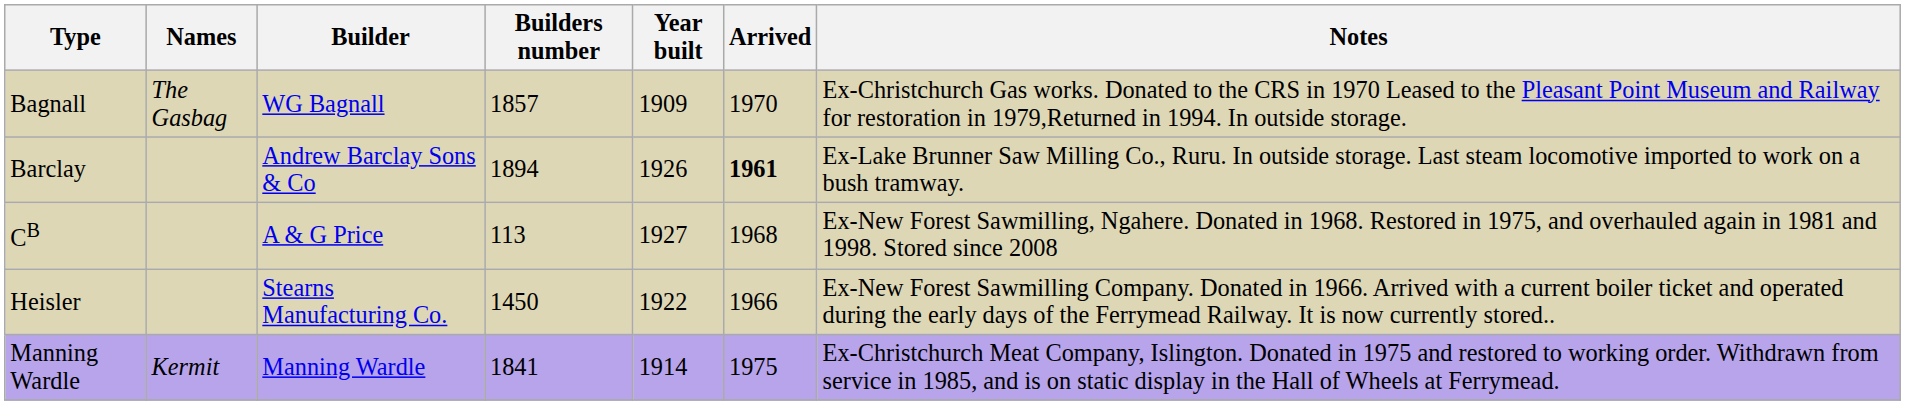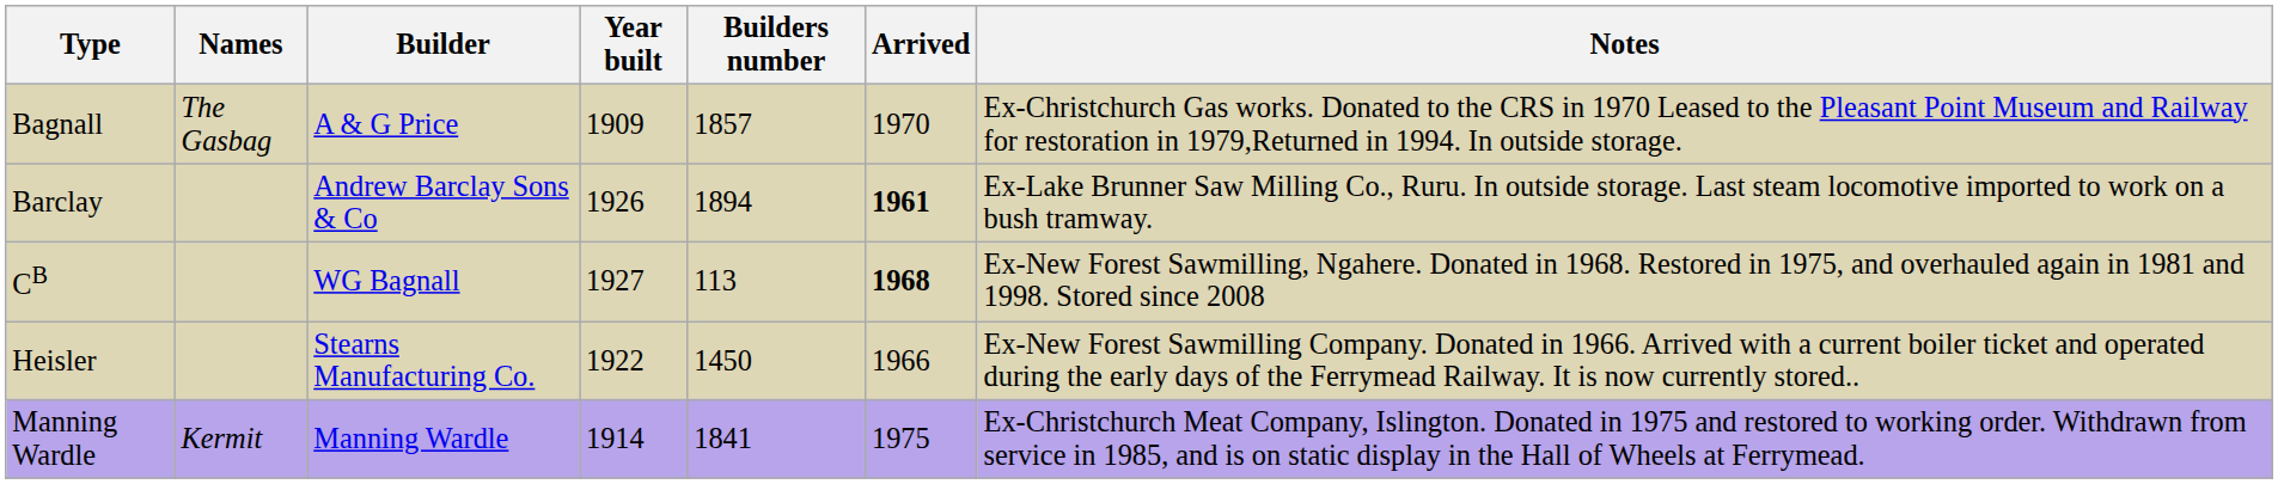columns swapped: Builders number <-> Year built
Bagnall | Builder: WG Bagnall -> A & G Price
CB | Builder: A & G Price -> WG Bagnall
CB | Arrived: normal -> bold
